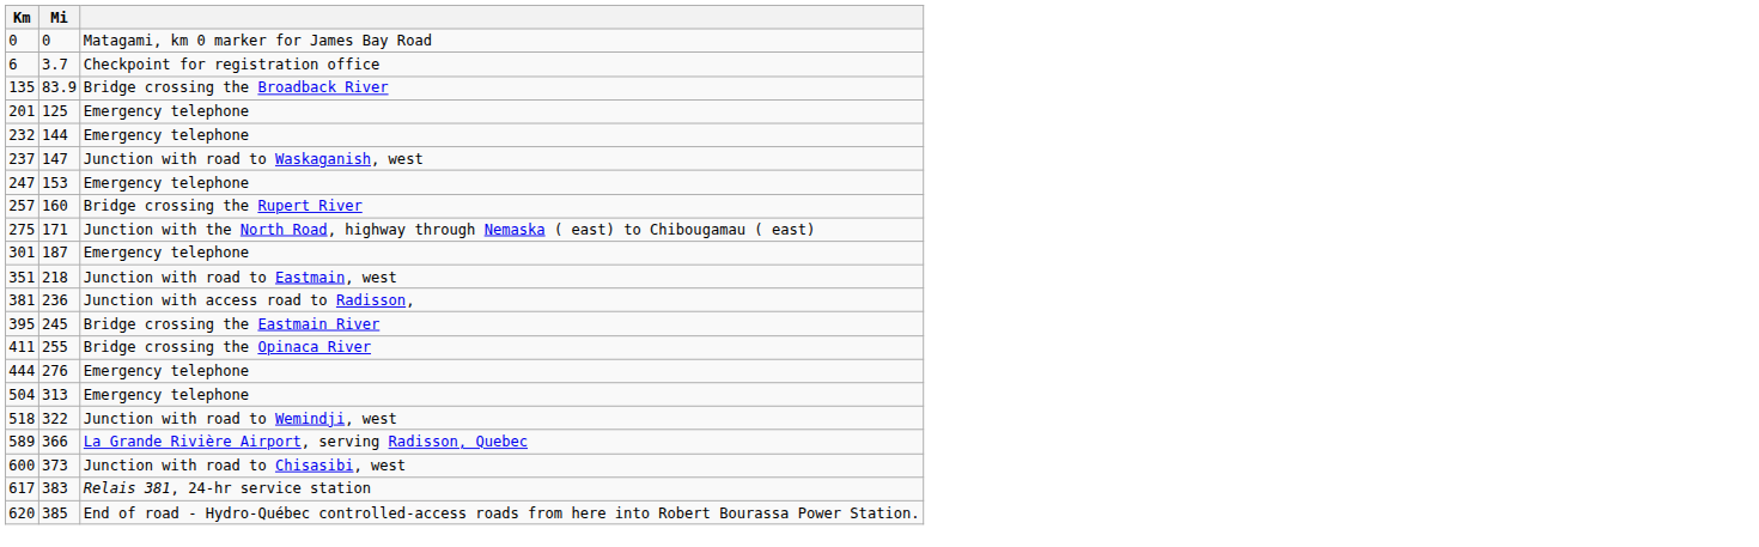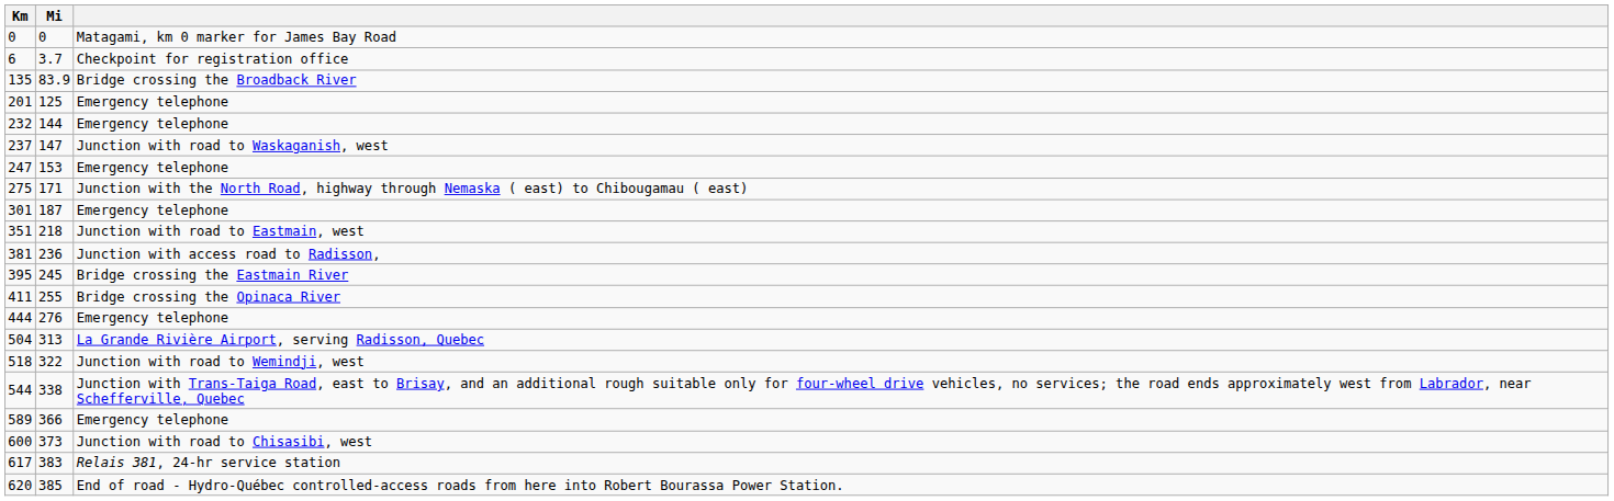- row: 257 | 160 | Bridge crossing the Rupert River
504 | column 3: Emergency telephone -> La Grande Rivière Airport, serving Radisson, Quebec
+ row: 544 | 338 | Junction with Trans-Taiga Road, east to Brisay, and an additional rough suitable only for four-wheel drive vehicles, no services; the road ends approximately west from Labrador, near Schefferville, Quebec
589 | column 3: La Grande Rivière Airport, serving Radisson, Quebec -> Emergency telephone
